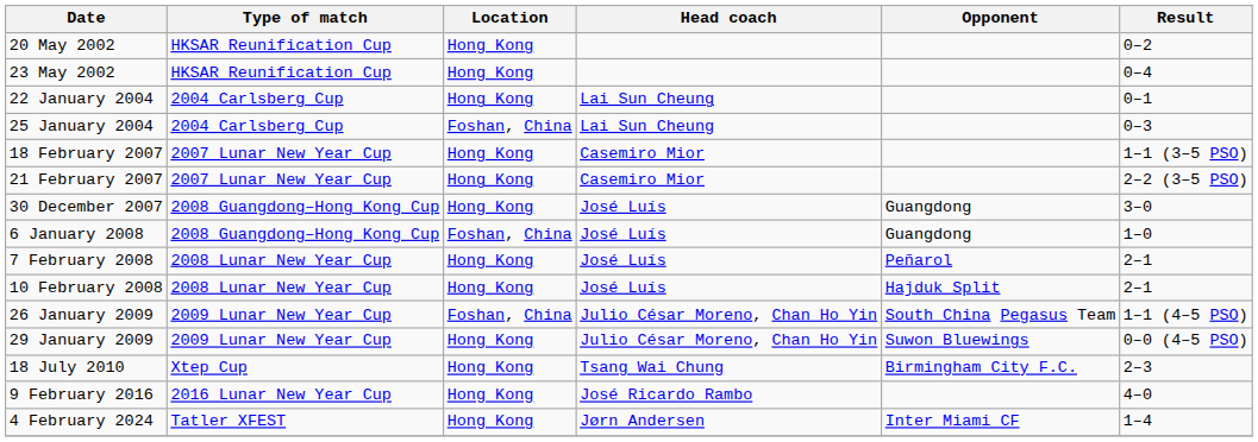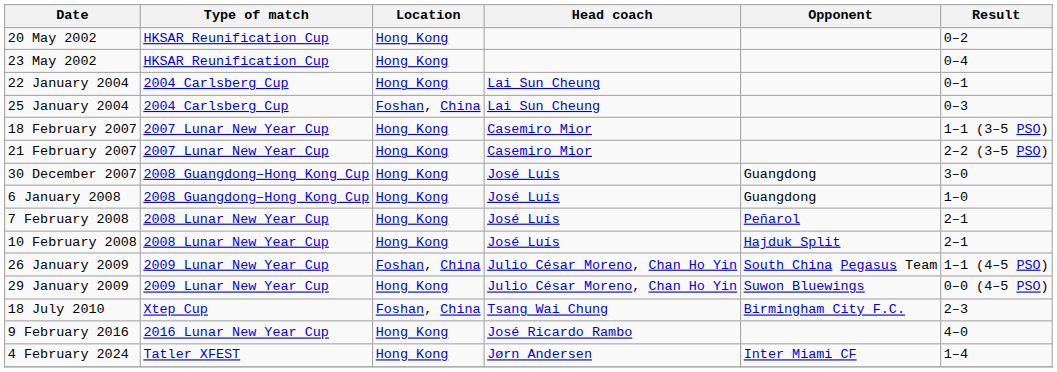6 January 2008 | Location: Foshan, China -> Hong Kong
18 July 2010 | Location: Hong Kong -> Foshan, China
